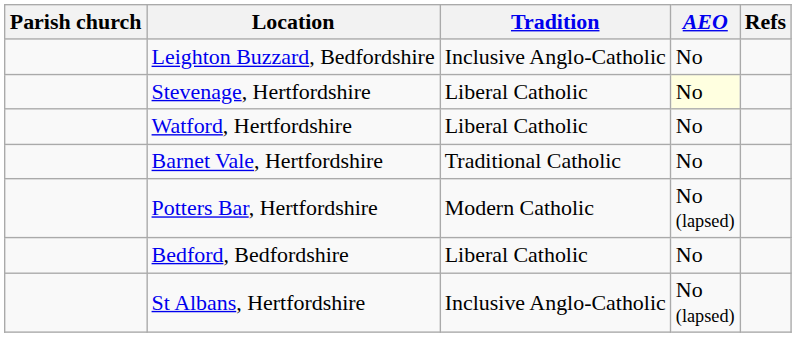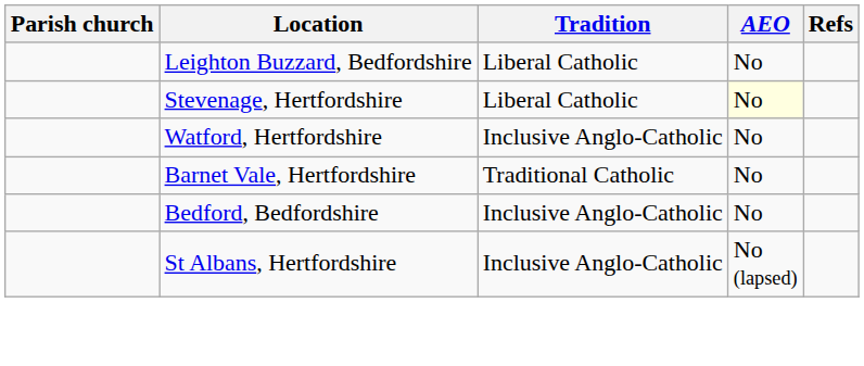Leighton Buzzard, Bedfordshire | Tradition: Inclusive Anglo-Catholic -> Liberal Catholic
Watford, Hertfordshire | Tradition: Liberal Catholic -> Inclusive Anglo-Catholic
- row: Potters Bar, Hertfordshire | Modern Catholic | No (lapsed)
Bedford, Bedfordshire | Tradition: Liberal Catholic -> Inclusive Anglo-Catholic
